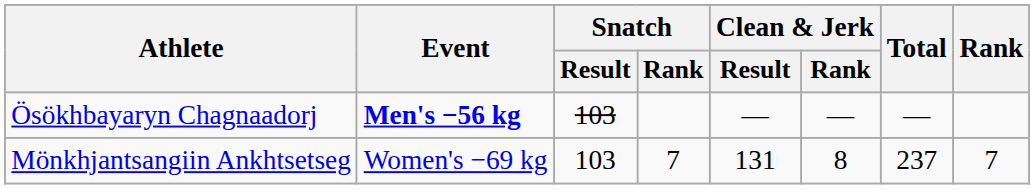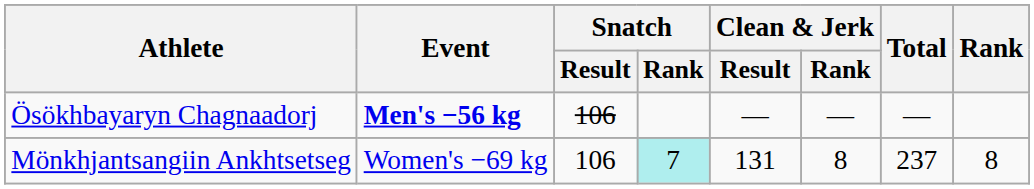Ösökhbayaryn Chagnaadorj | Snatch / Result: 103 -> 106
Mönkhjantsangiin Ankhtsetseg | Snatch / Result: 103 -> 106
Mönkhjantsangiin Ankhtsetseg | Snatch / Rank: no background -> paleturquoise background
Mönkhjantsangiin Ankhtsetseg | Rank: 7 -> 8
